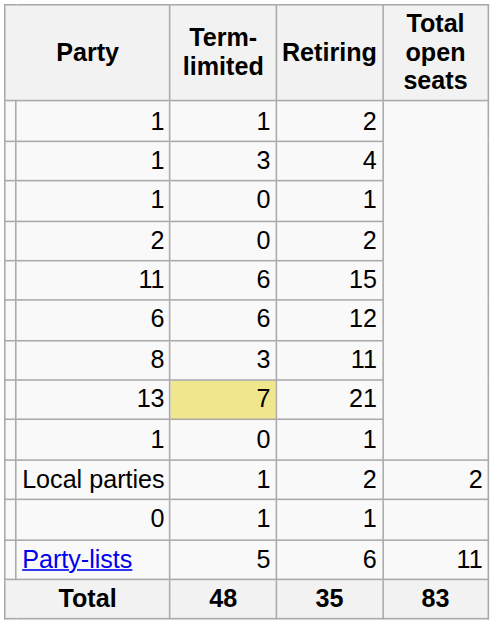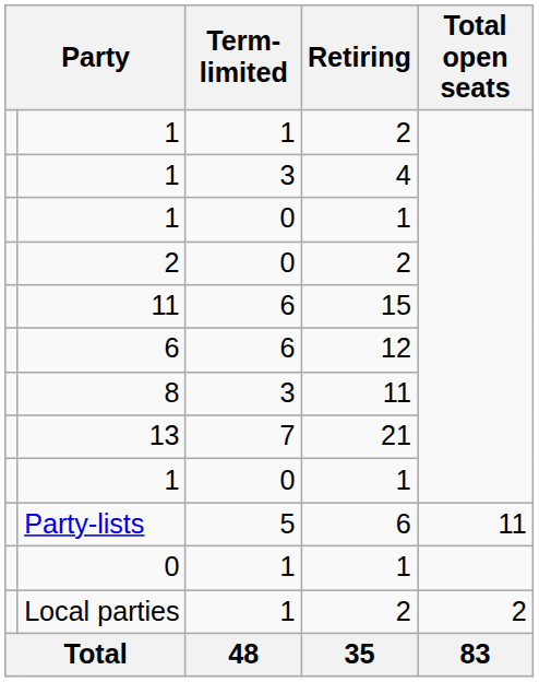13 | Term-limited: khaki background -> no background
rows swapped: Local parties <-> Party-lists
